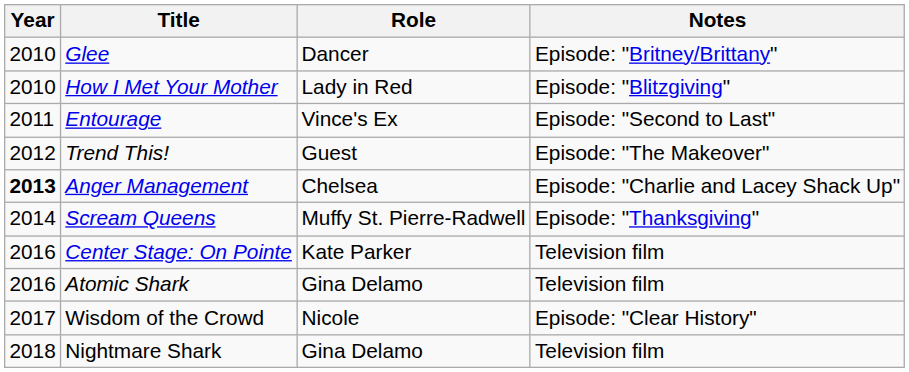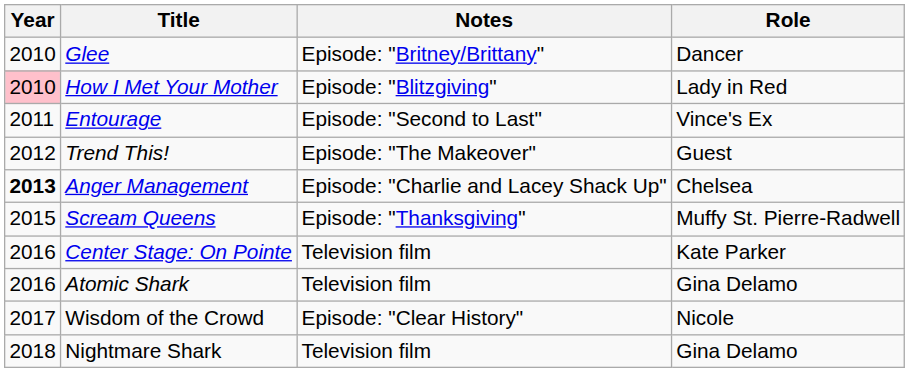columns swapped: Role <-> Notes
How I Met Your Mother | Year: no background -> pink background
Scream Queens | Year: 2014 -> 2015
